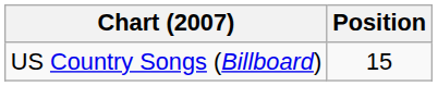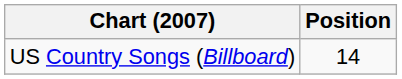US Country Songs (Billboard) | Position: 15 -> 14
